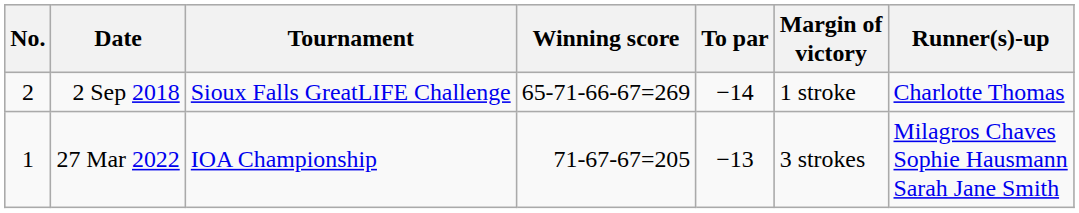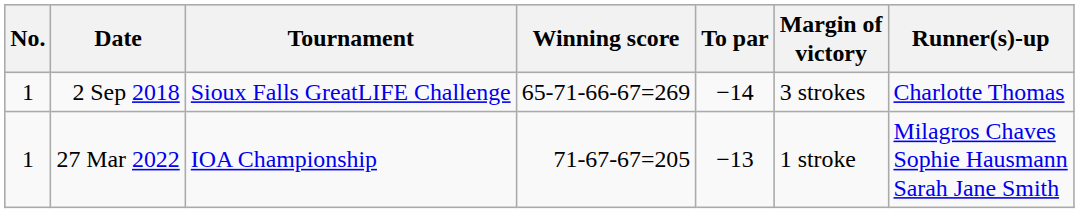2 Sep 2018 | No.: 2 -> 1
2 Sep 2018 | Margin of victory: 1 stroke -> 3 strokes
27 Mar 2022 | Margin of victory: 3 strokes -> 1 stroke
